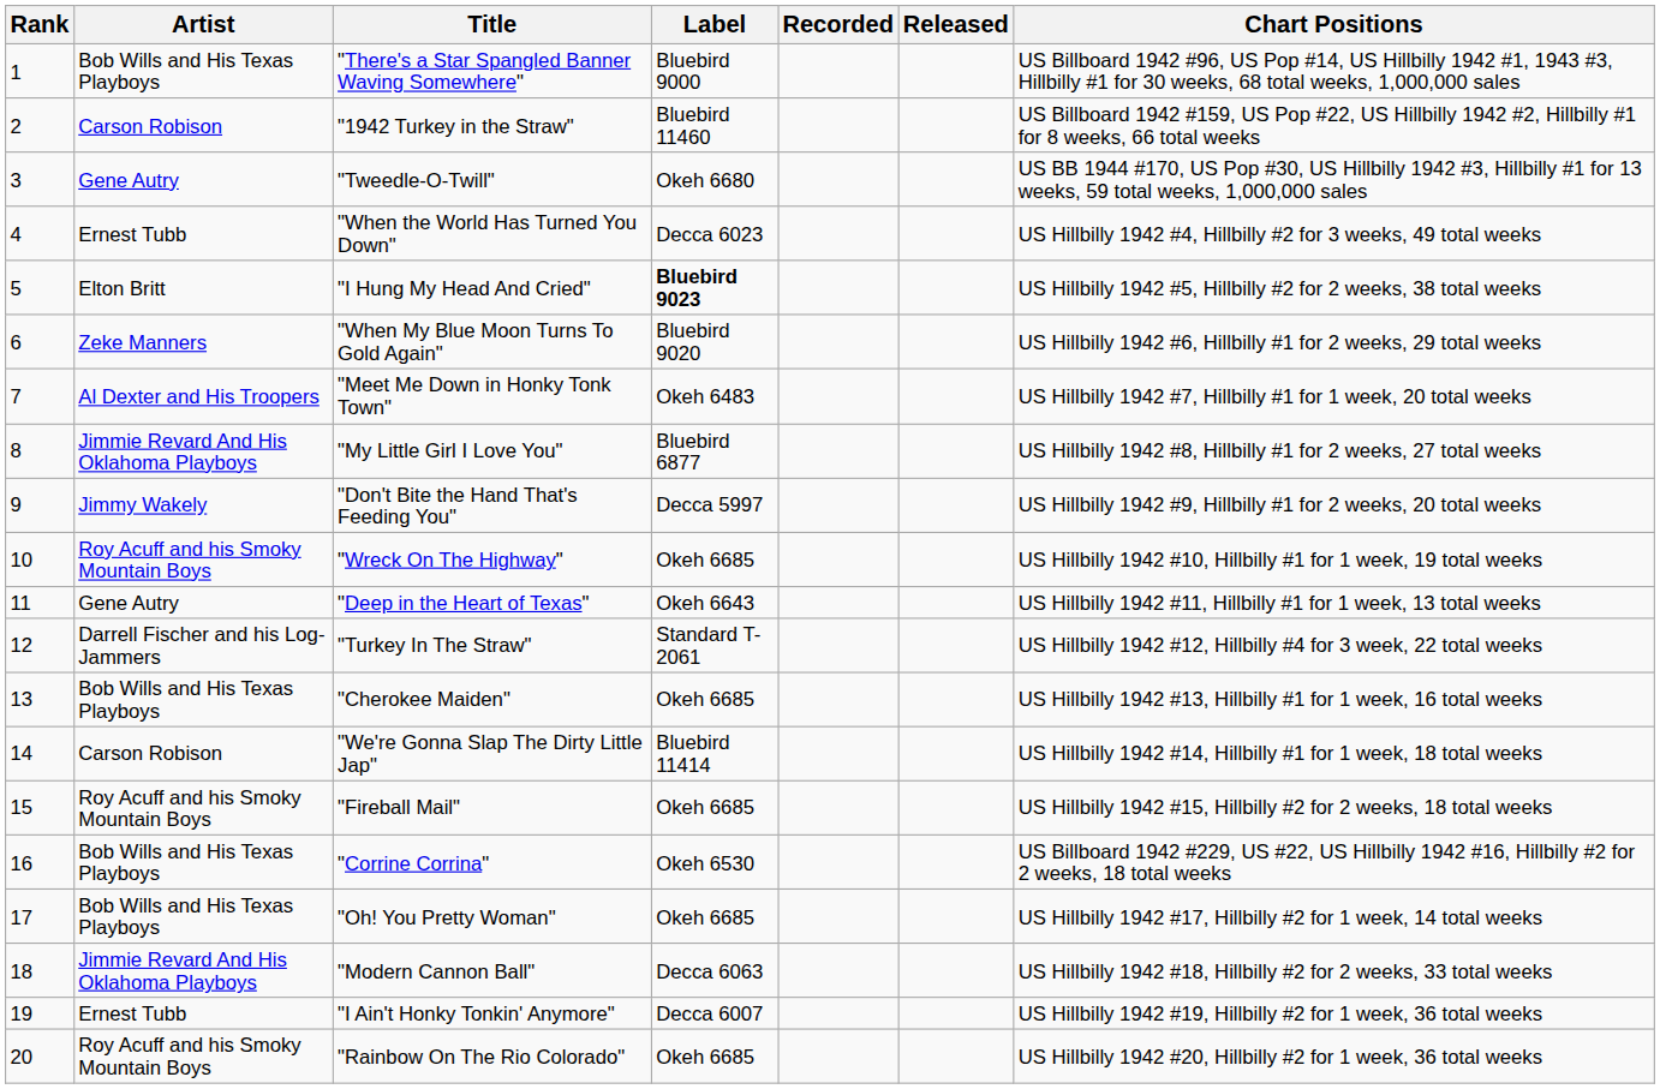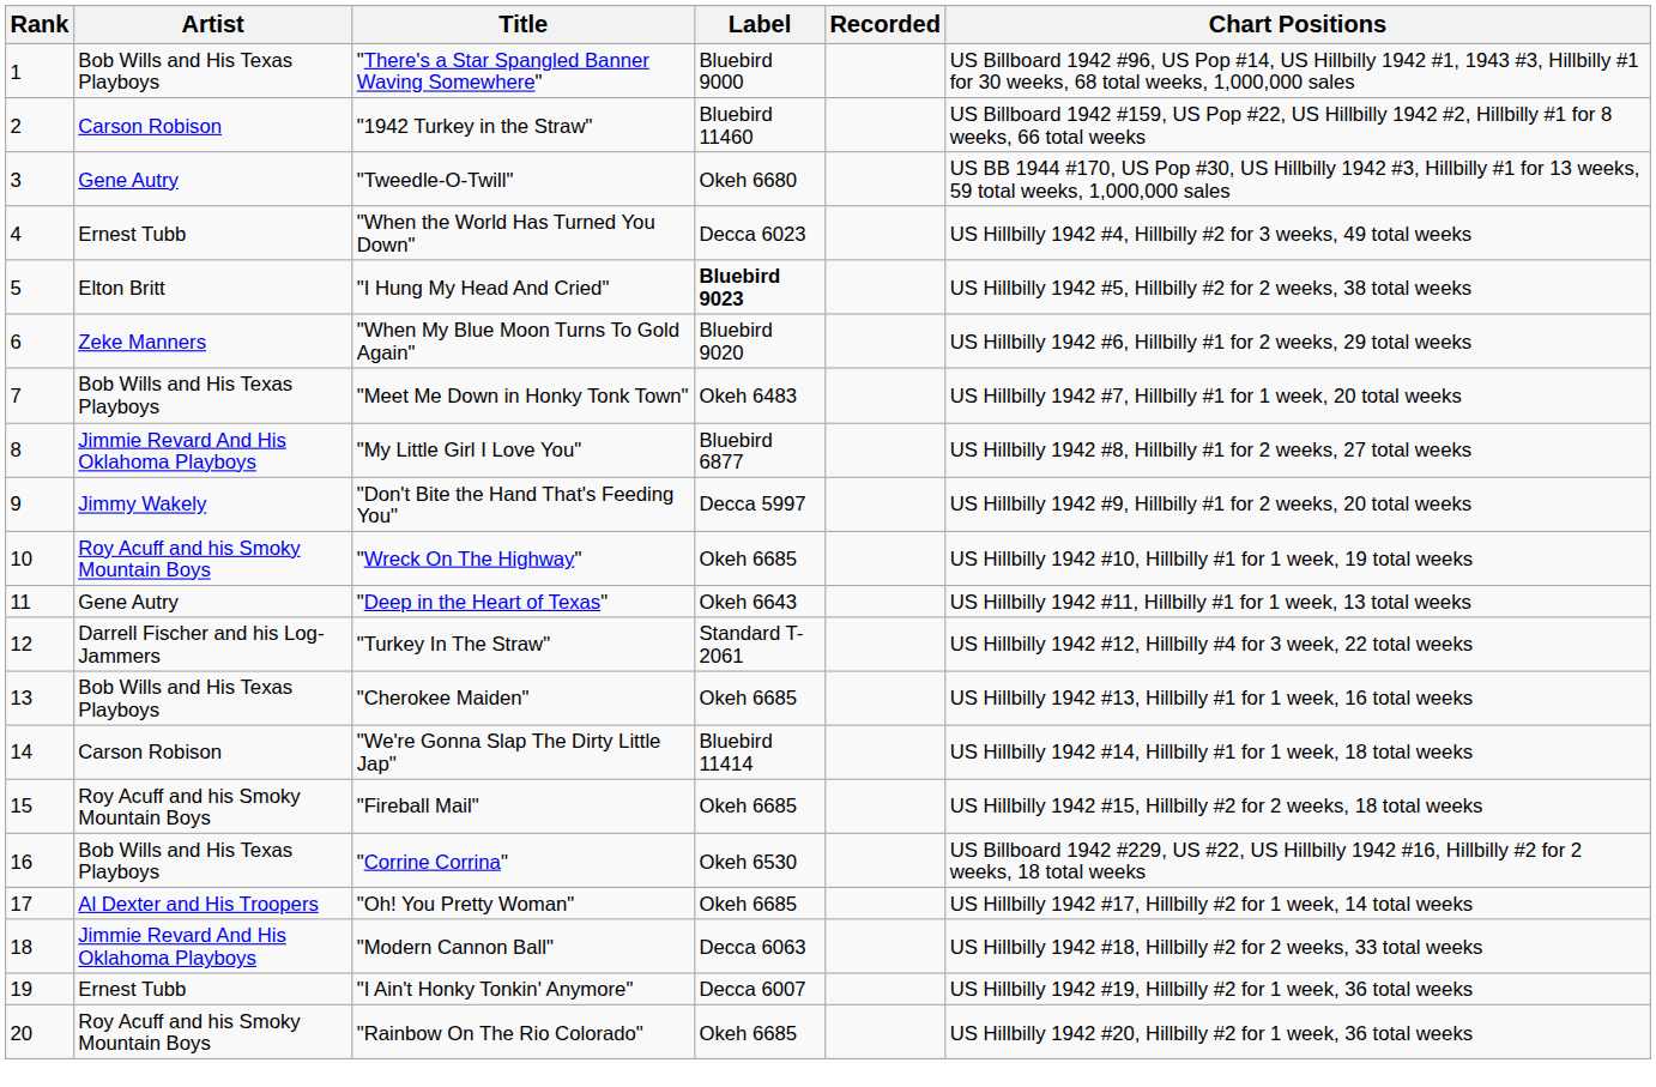- column: Released
"Meet Me Down in Honky Tonk Town" | Artist: Al Dexter and His Troopers -> Bob Wills and His Texas Playboys
"Oh! You Pretty Woman" | Artist: Bob Wills and His Texas Playboys -> Al Dexter and His Troopers
